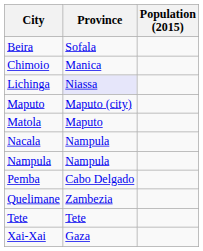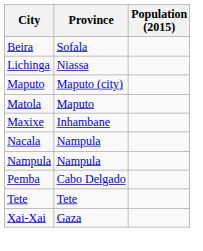- row: Chimoio | Manica
Lichinga | Province: lavender background -> no background
+ row: Maxixe | Inhambane
- row: Quelimane | Zambezia
